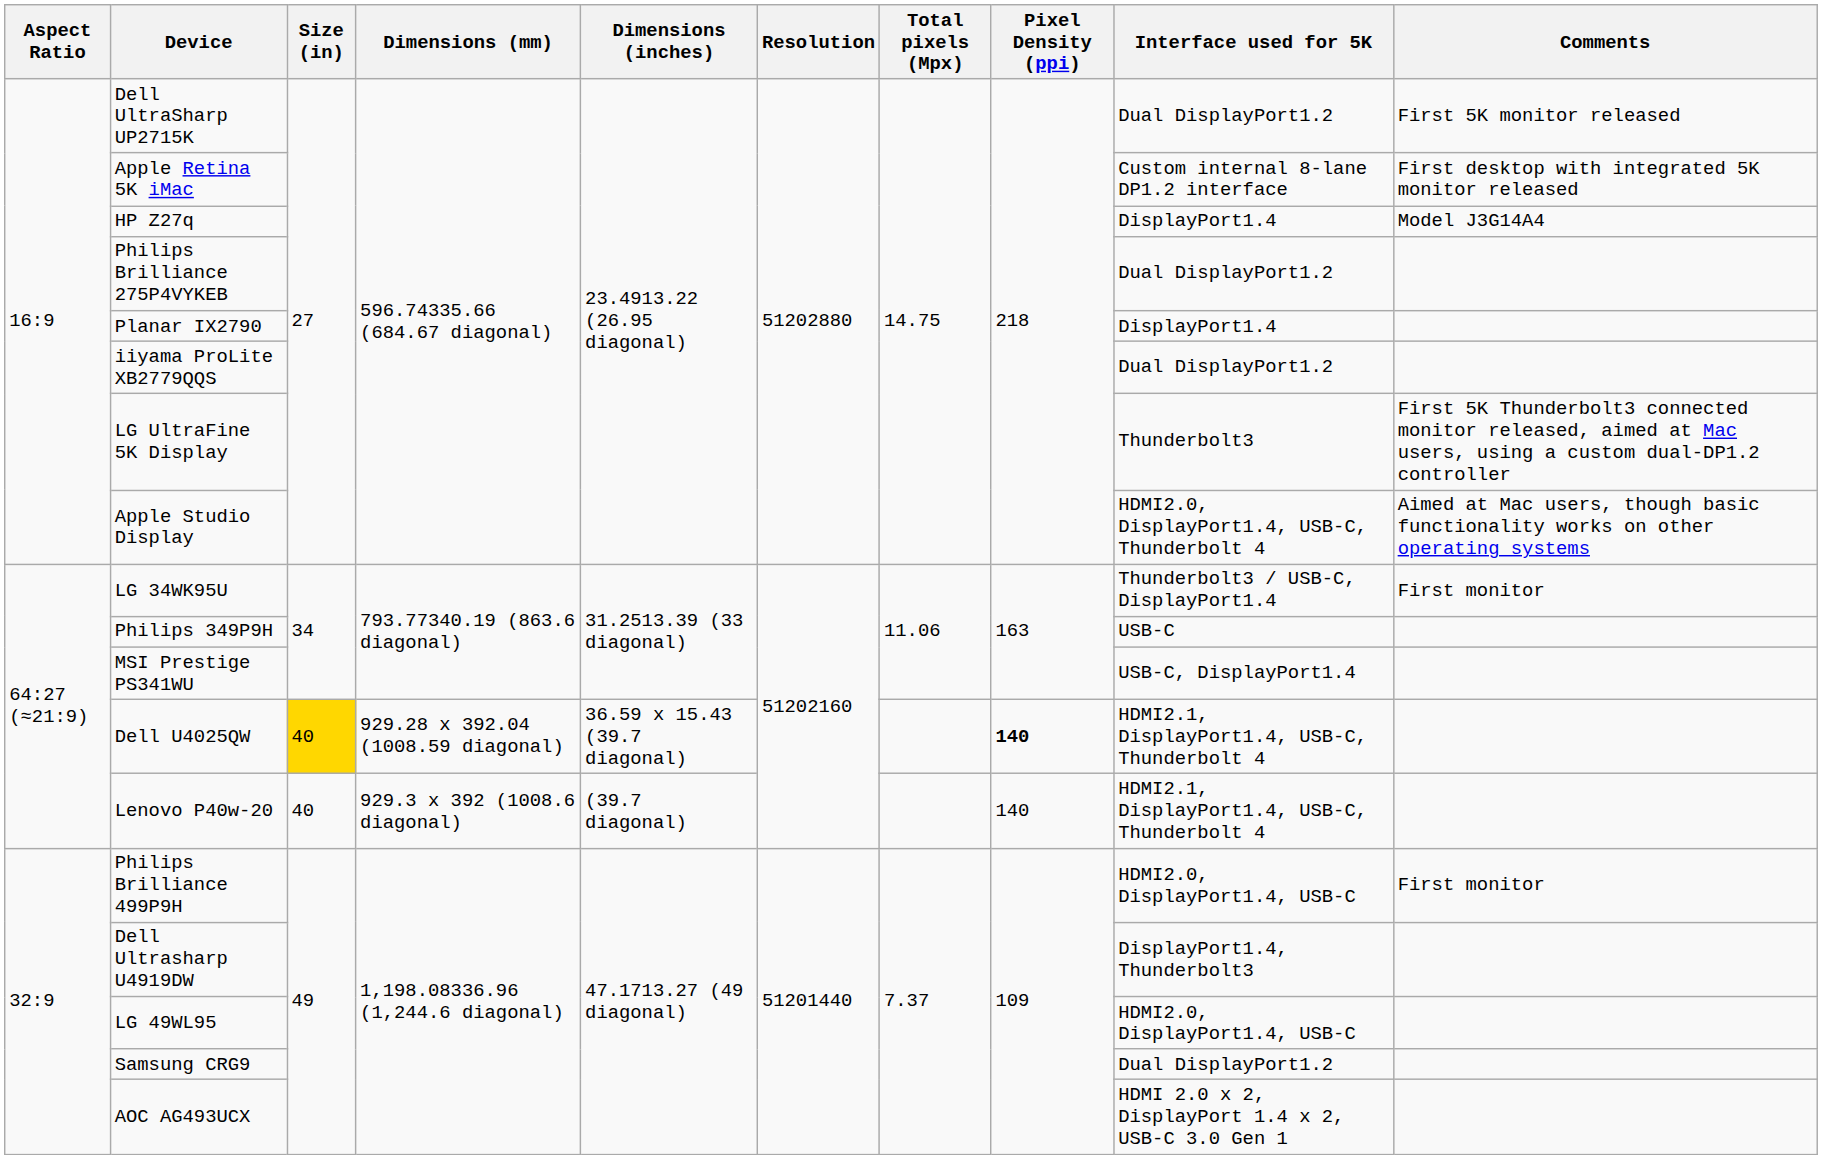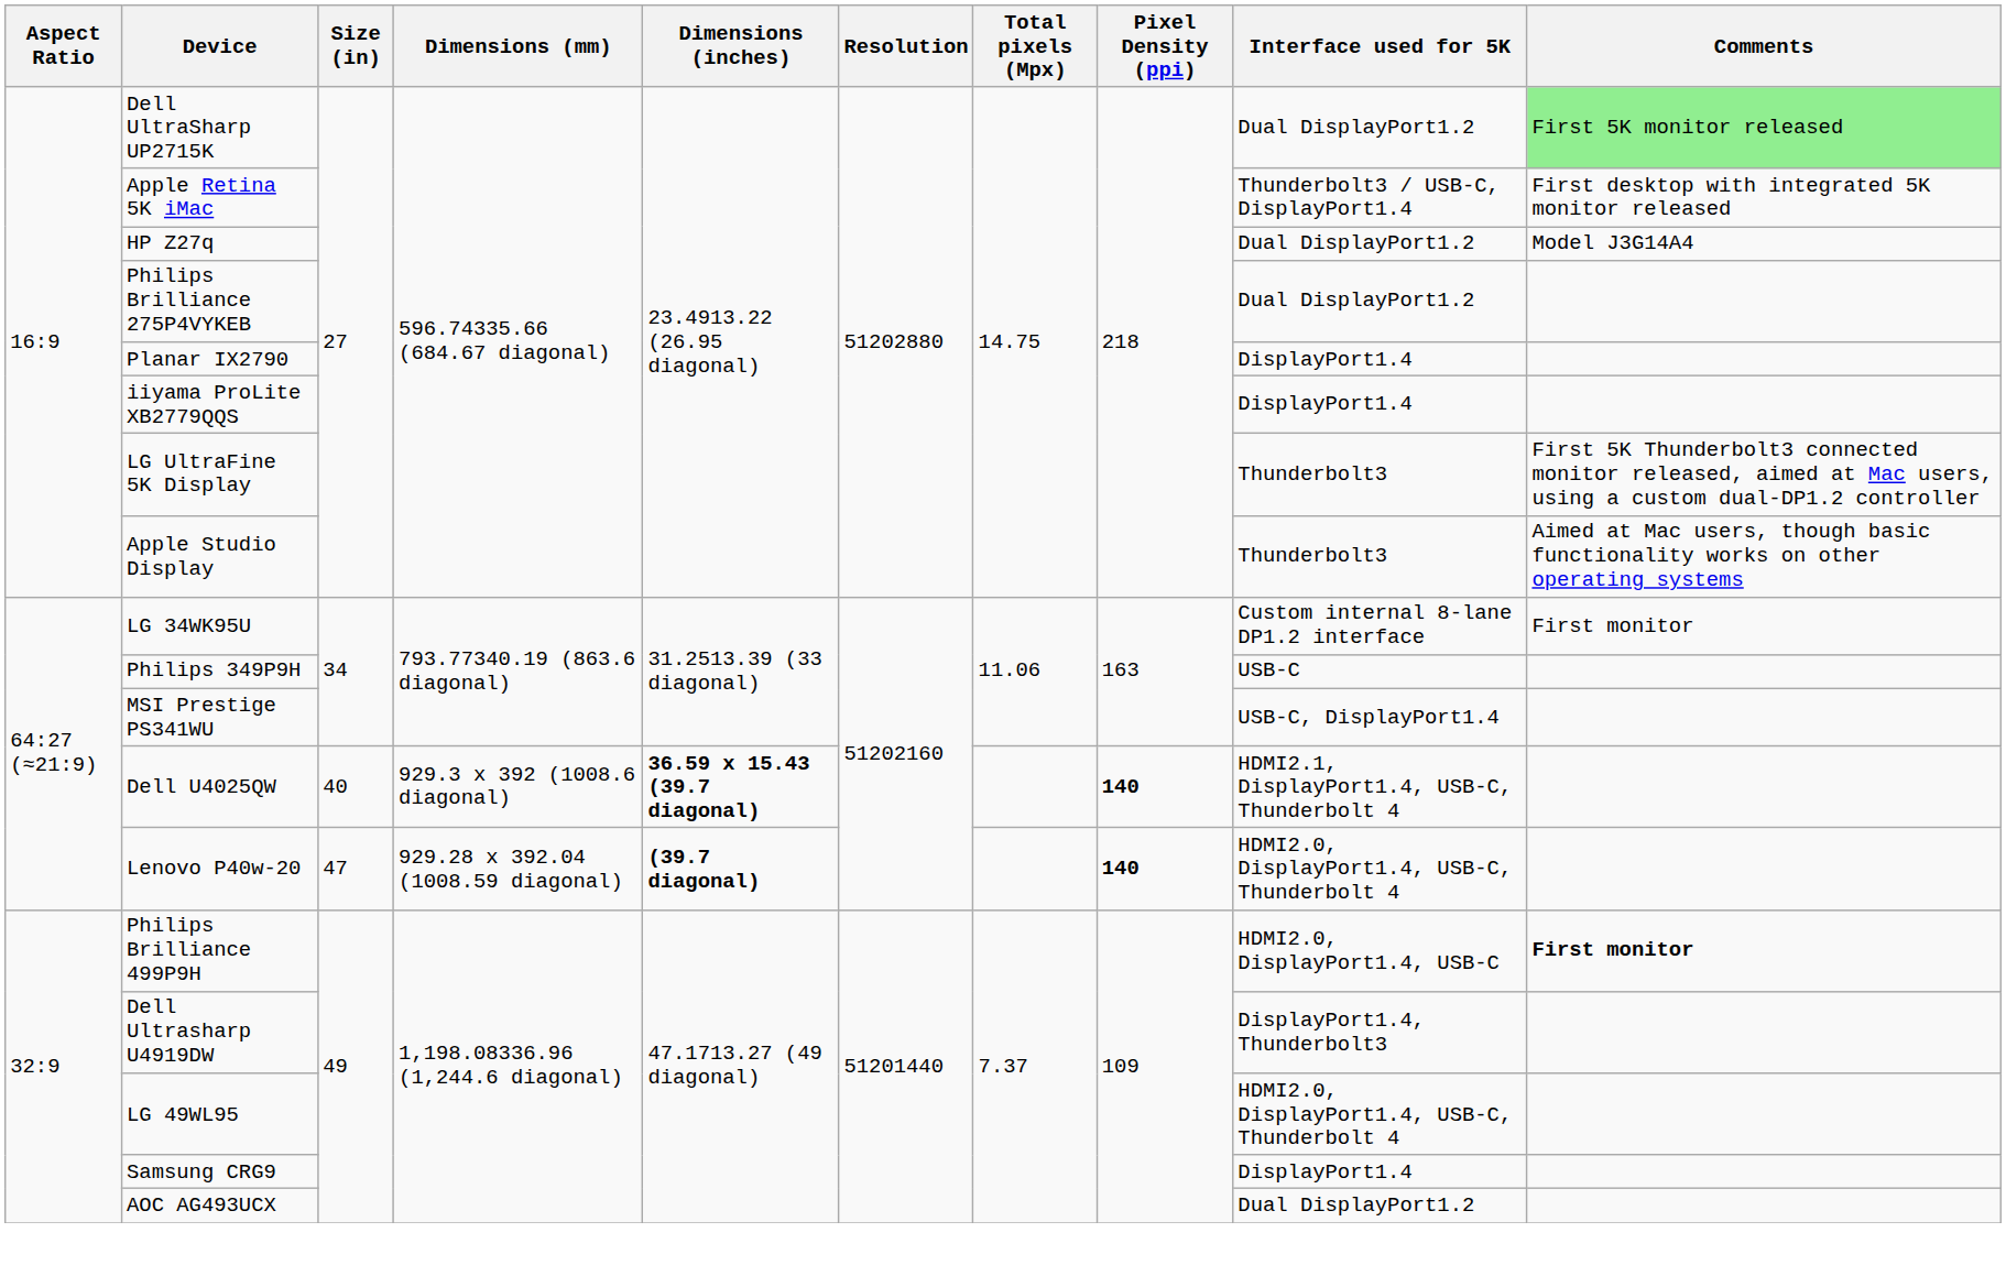Dell UltraSharp UP2715K | Comments: no background -> lightgreen background
Apple Retina 5K iMac | Interface used for 5K: Custom internal 8-lane DP1.2 interface -> Thunderbolt3 / USB-C, DisplayPort1.4
HP Z27q | Interface used for 5K: DisplayPort1.4 -> Dual DisplayPort1.2
iiyama ProLite XB2779QQS | Interface used for 5K: Dual DisplayPort1.2 -> DisplayPort1.4
Apple Studio Display | Interface used for 5K: HDMI2.0, DisplayPort1.4, USB-C, Thunderbolt 4 -> Thunderbolt3
LG 34WK95U | Interface used for 5K: Thunderbolt3 / USB-C, DisplayPort1.4 -> Custom internal 8-lane DP1.2 interface
Dell U4025QW | Size (in): gold background -> no background
Dell U4025QW | Dimensions (mm): 929.28 x 392.04 (1008.59 diagonal) -> 929.3 x 392 (1008.6 diagonal)
Dell U4025QW | Dimensions (inches): normal -> bold
Lenovo P40w-20 | Size (in): 40 -> 47
Lenovo P40w-20 | Dimensions (mm): 929.3 x 392 (1008.6 diagonal) -> 929.28 x 392.04 (1008.59 diagonal)
Lenovo P40w-20 | Dimensions (inches): normal -> bold
Lenovo P40w-20 | Pixel Density (ppi): normal -> bold
Lenovo P40w-20 | Interface used for 5K: HDMI2.1, DisplayPort1.4, USB-C, Thunderbolt 4 -> HDMI2.0, DisplayPort1.4, USB-C, Thunderbolt 4
Philips Brilliance 499P9H | Comments: normal -> bold
LG 49WL95 | Interface used for 5K: HDMI2.0, DisplayPort1.4, USB-C -> HDMI2.0, DisplayPort1.4, USB-C, Thunderbolt 4
Samsung CRG9 | Interface used for 5K: Dual DisplayPort1.2 -> DisplayPort1.4
AOC AG493UCX | Interface used for 5K: HDMI 2.0 x 2, DisplayPort 1.4 x 2, USB-C 3.0 Gen 1 -> Dual DisplayPort1.2
